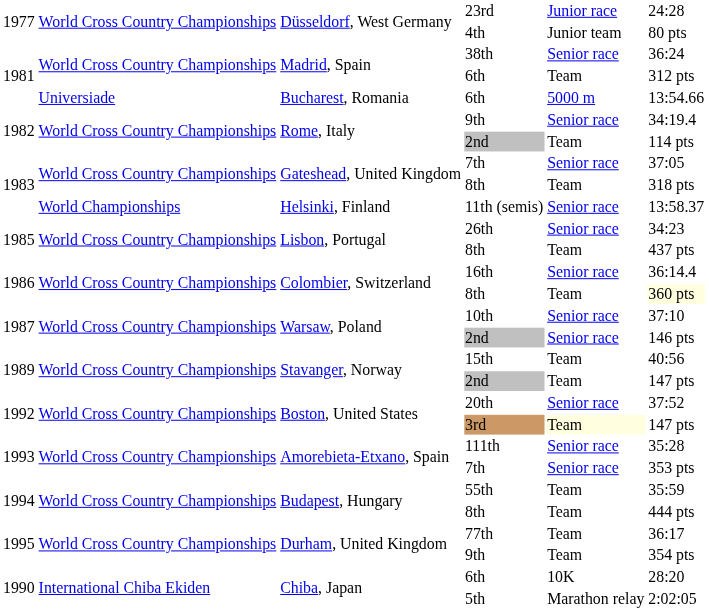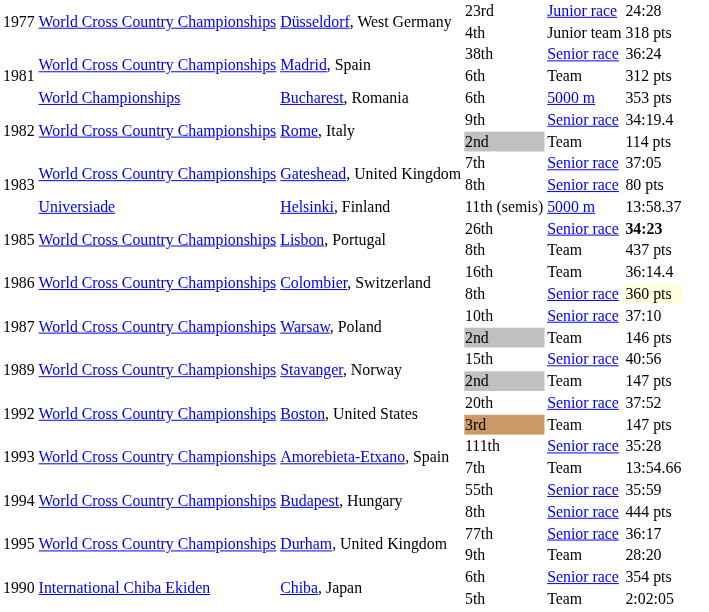4th | column 6: 80 pts -> 318 pts
Bucharest, Romania / 6th | column 2: Universiade -> World Championships
Bucharest, Romania / 6th | column 6: 13:54.66 -> 353 pts
Gateshead, United Kingdom / 8th | column 5: Team -> Senior race
Gateshead, United Kingdom / 8th | column 6: 318 pts -> 80 pts
11th (semis) | column 2: World Championships -> Universiade
11th (semis) | column 5: Senior race -> 5000 m
26th | column 6: normal -> bold
16th | column 5: Senior race -> Team
Colombier, Switzerland / 8th | column 5: Team -> Senior race
Warsaw, Poland / 2nd | column 5: Senior race -> Team
15th | column 5: Team -> Senior race
3rd | column 5: lightyellow background -> no background
Amorebieta-Etxano, Spain / 7th | column 5: Senior race -> Team
Amorebieta-Etxano, Spain / 7th | column 6: 353 pts -> 13:54.66
55th | column 5: Team -> Senior race
Budapest, Hungary / 8th | column 5: Team -> Senior race
77th | column 5: Team -> Senior race
Durham, United Kingdom / 9th | column 6: 354 pts -> 28:20
Chiba, Japan / 6th | column 5: 10K -> Senior race
Chiba, Japan / 6th | column 6: 28:20 -> 354 pts
5th | column 5: Marathon relay -> Team
